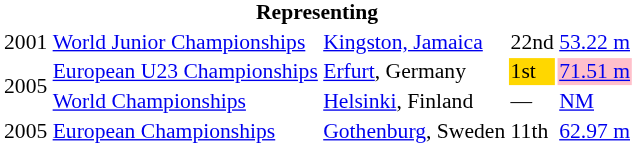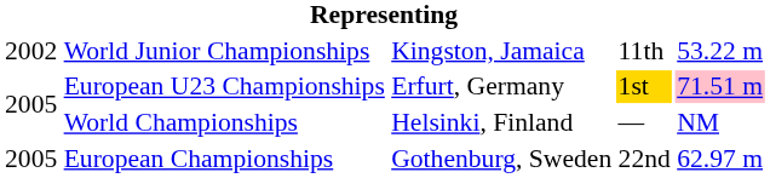World Junior Championships | column 1: 2001 -> 2002
World Junior Championships | column 4: 22nd -> 11th
European Championships | column 4: 11th -> 22nd
